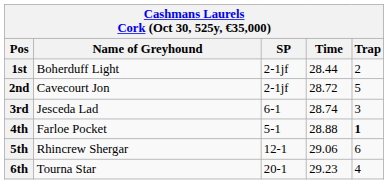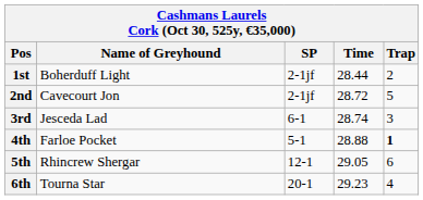5th | Time: 29.06 -> 29.05
